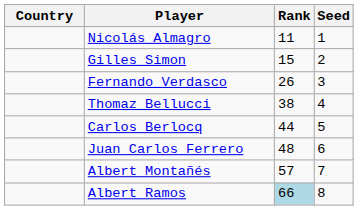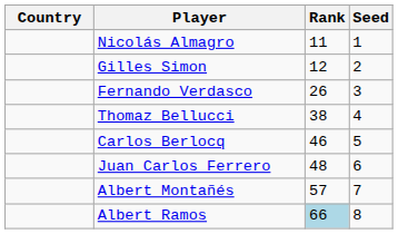Gilles Simon | Rank: 15 -> 12
Carlos Berlocq | Rank: 44 -> 46
